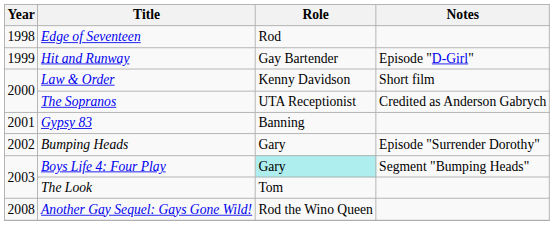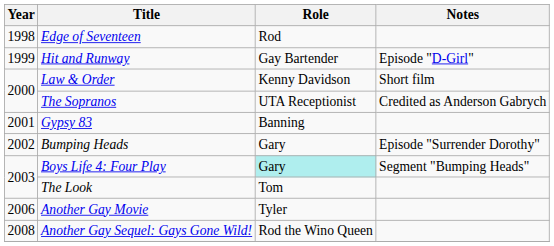+ row: 2006 | Another Gay Movie | Tyler
